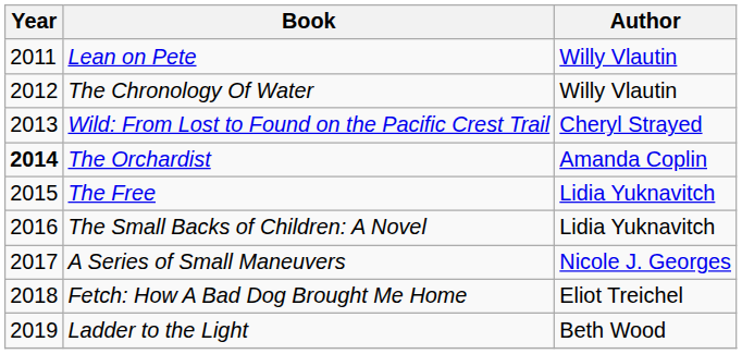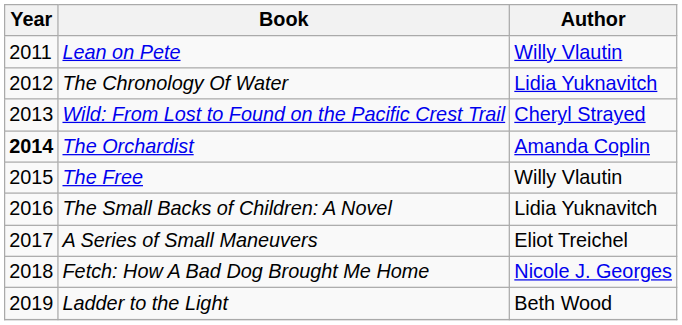The Chronology Of Water | Author: Willy Vlautin -> Lidia Yuknavitch
The Free | Author: Lidia Yuknavitch -> Willy Vlautin
A Series of Small Maneuvers | Author: Nicole J. Georges -> Eliot Treichel
Fetch: How A Bad Dog Brought Me Home | Author: Eliot Treichel -> Nicole J. Georges
